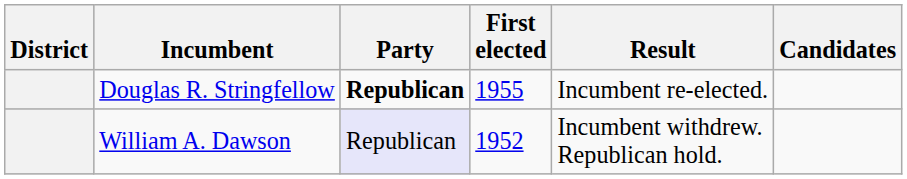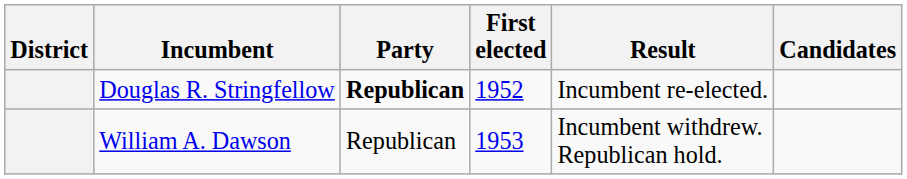Douglas R. Stringfellow | First elected: 1955 -> 1952
William A. Dawson | Party: lavender background -> no background
William A. Dawson | First elected: 1952 -> 1953
